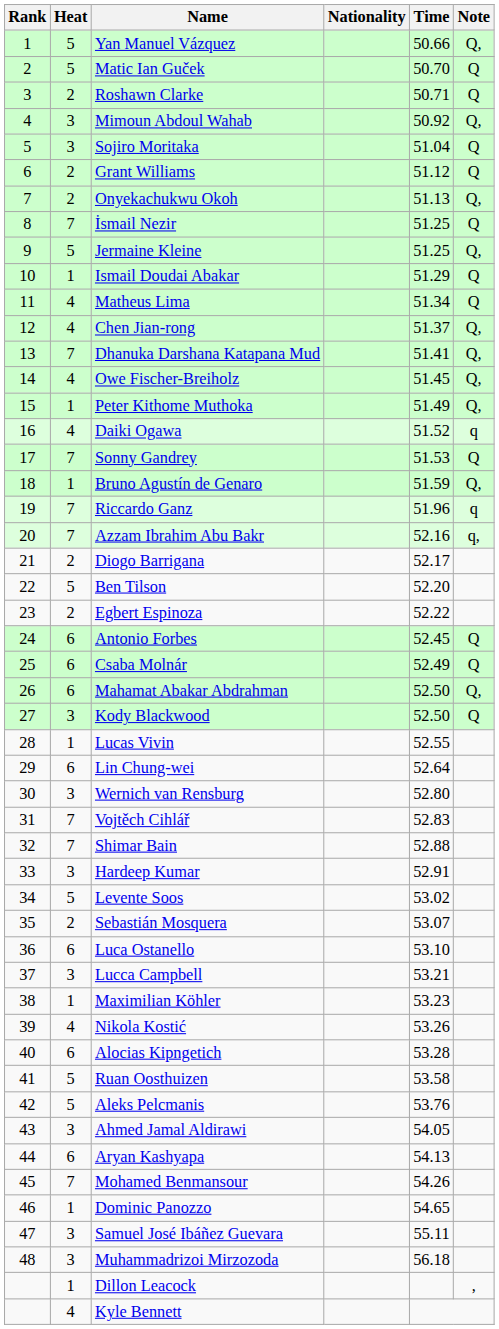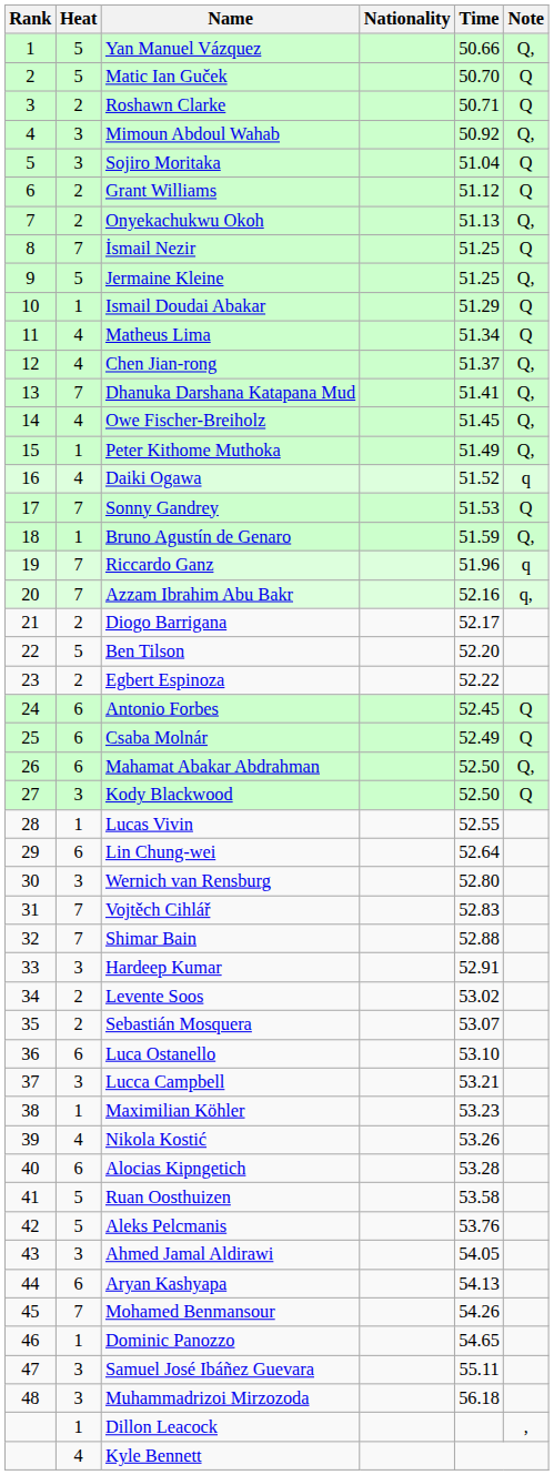Levente Soos | Heat: 5 -> 2
